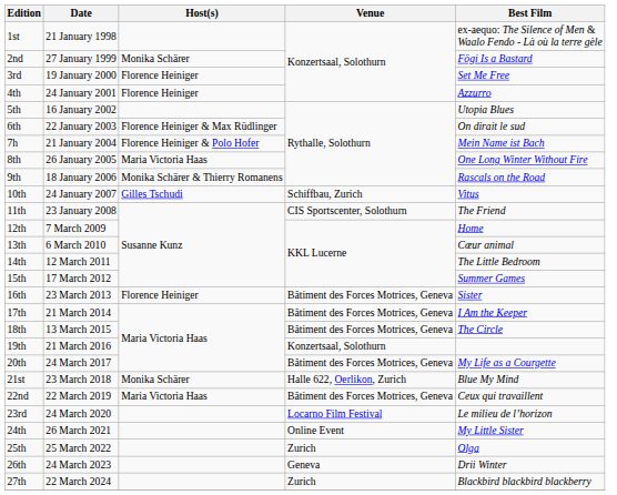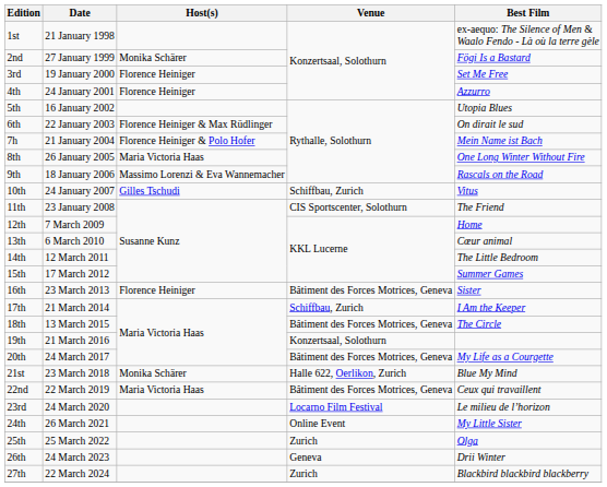9th | Host(s): Monika Schärer & Thierry Romanens -> Massimo Lorenzi & Eva Wannemacher
17th | Venue: Bâtiment des Forces Motrices, Geneva -> Schiffbau, Zurich
